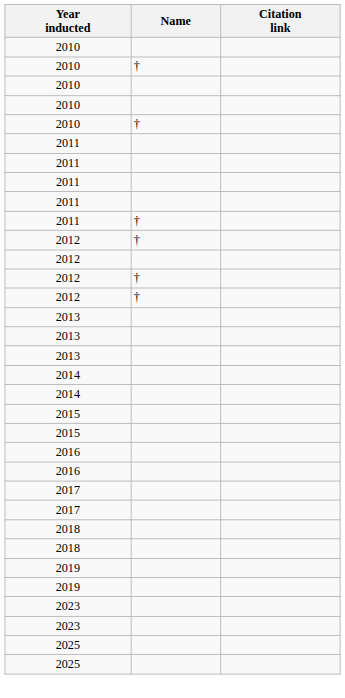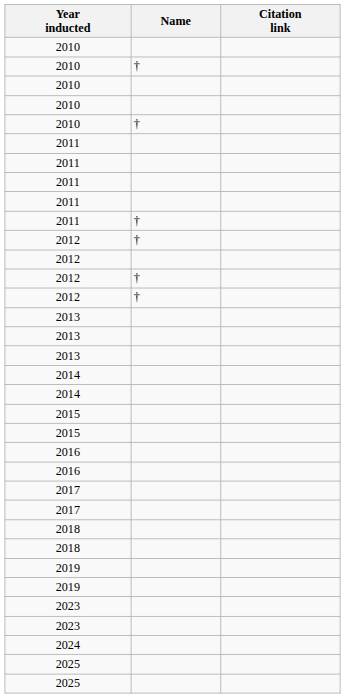+ row: 2024
